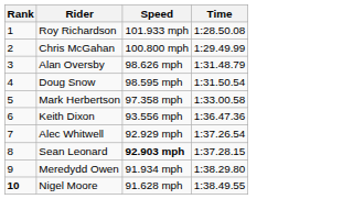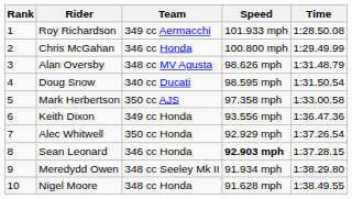+ column: Team | 349 cc Aermacchi | 346 cc Honda | 348 cc MV Agusta | 340 cc Ducati | 350 cc AJS | 349 cc Honda | 350 cc Honda | 346 cc Honda | 348 cc Seeley Mk II | 348 cc Honda
Nigel Moore | Rank: bold -> normal
